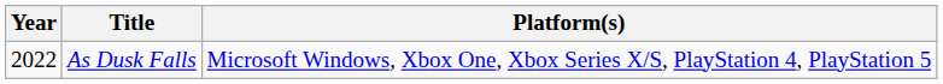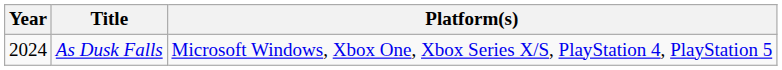As Dusk Falls | Year: 2022 -> 2024
